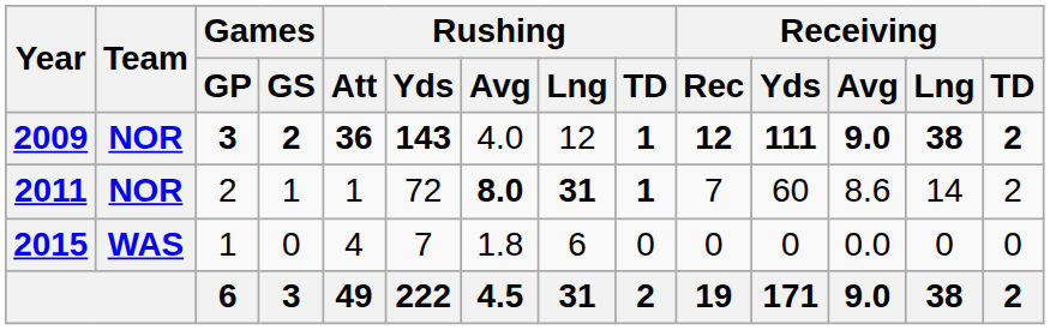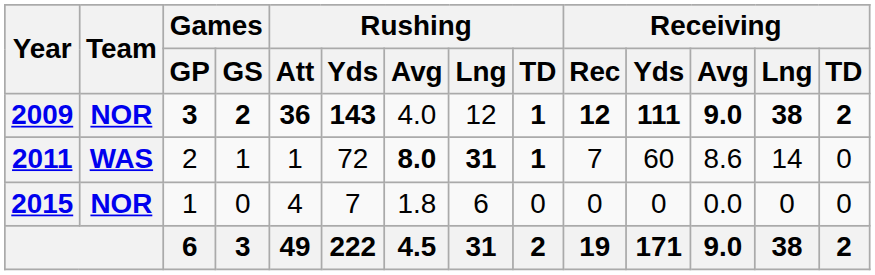2011 | Team: NOR -> WAS
2011 | Receiving / TD: 2 -> 0
2015 | Team: WAS -> NOR
